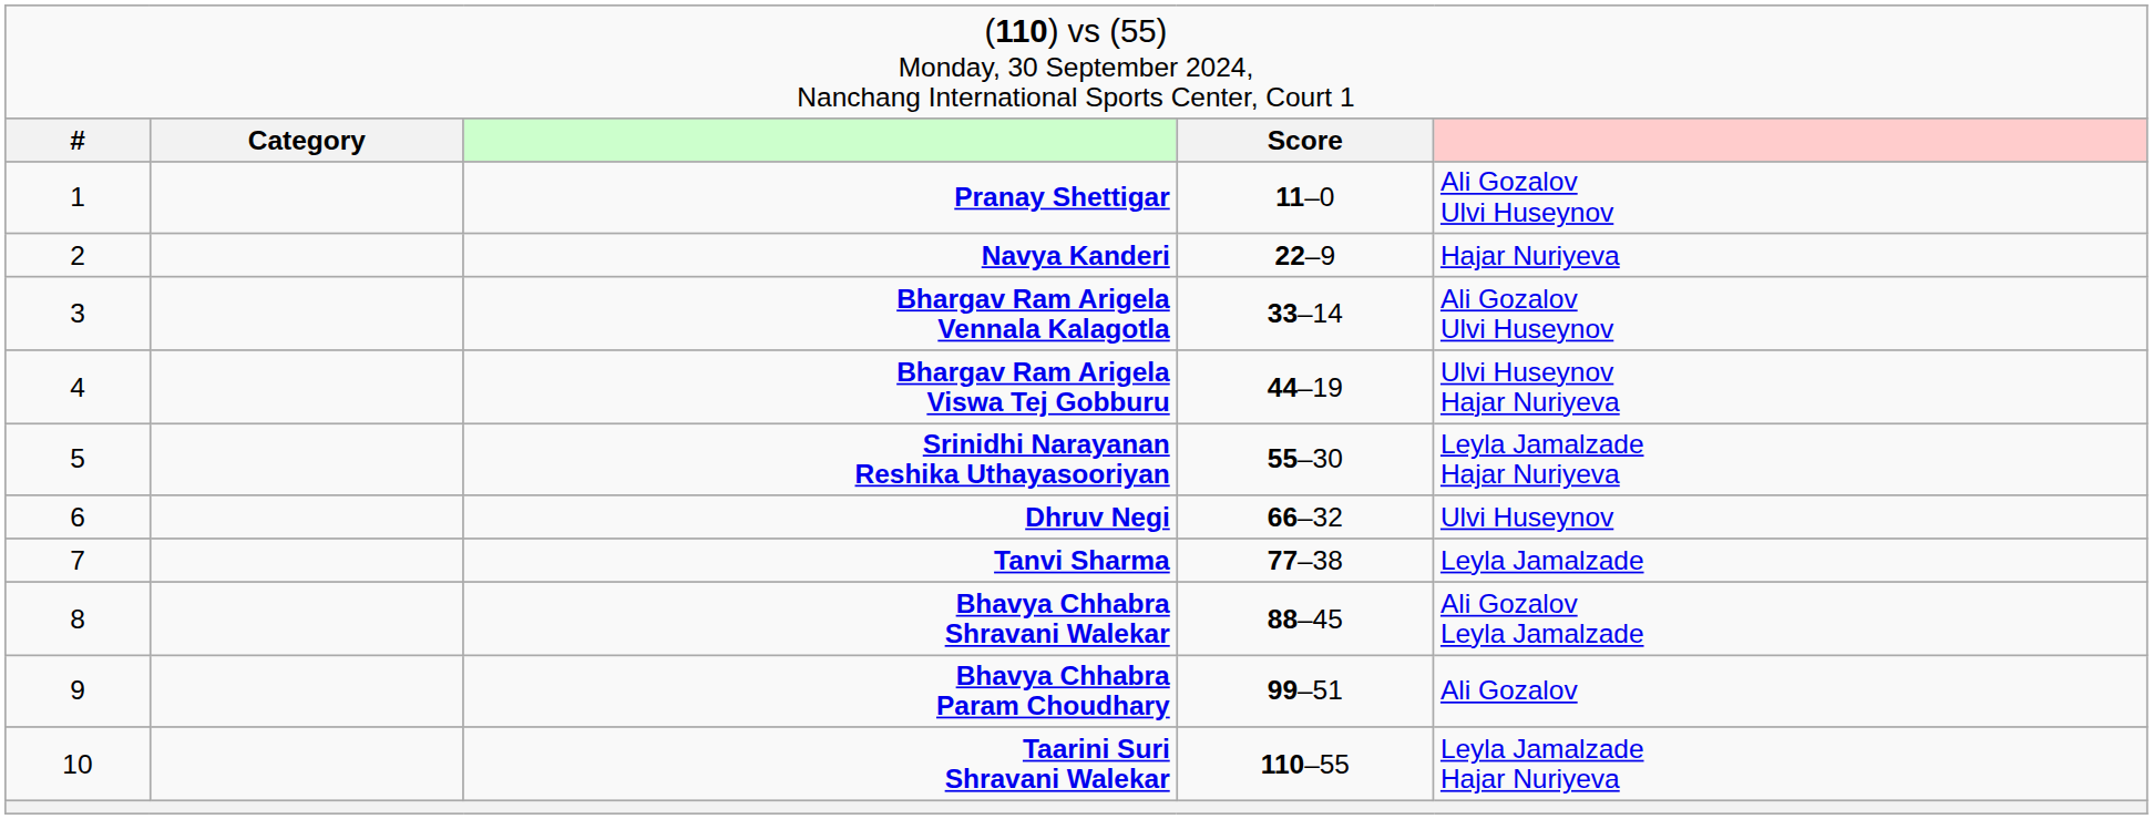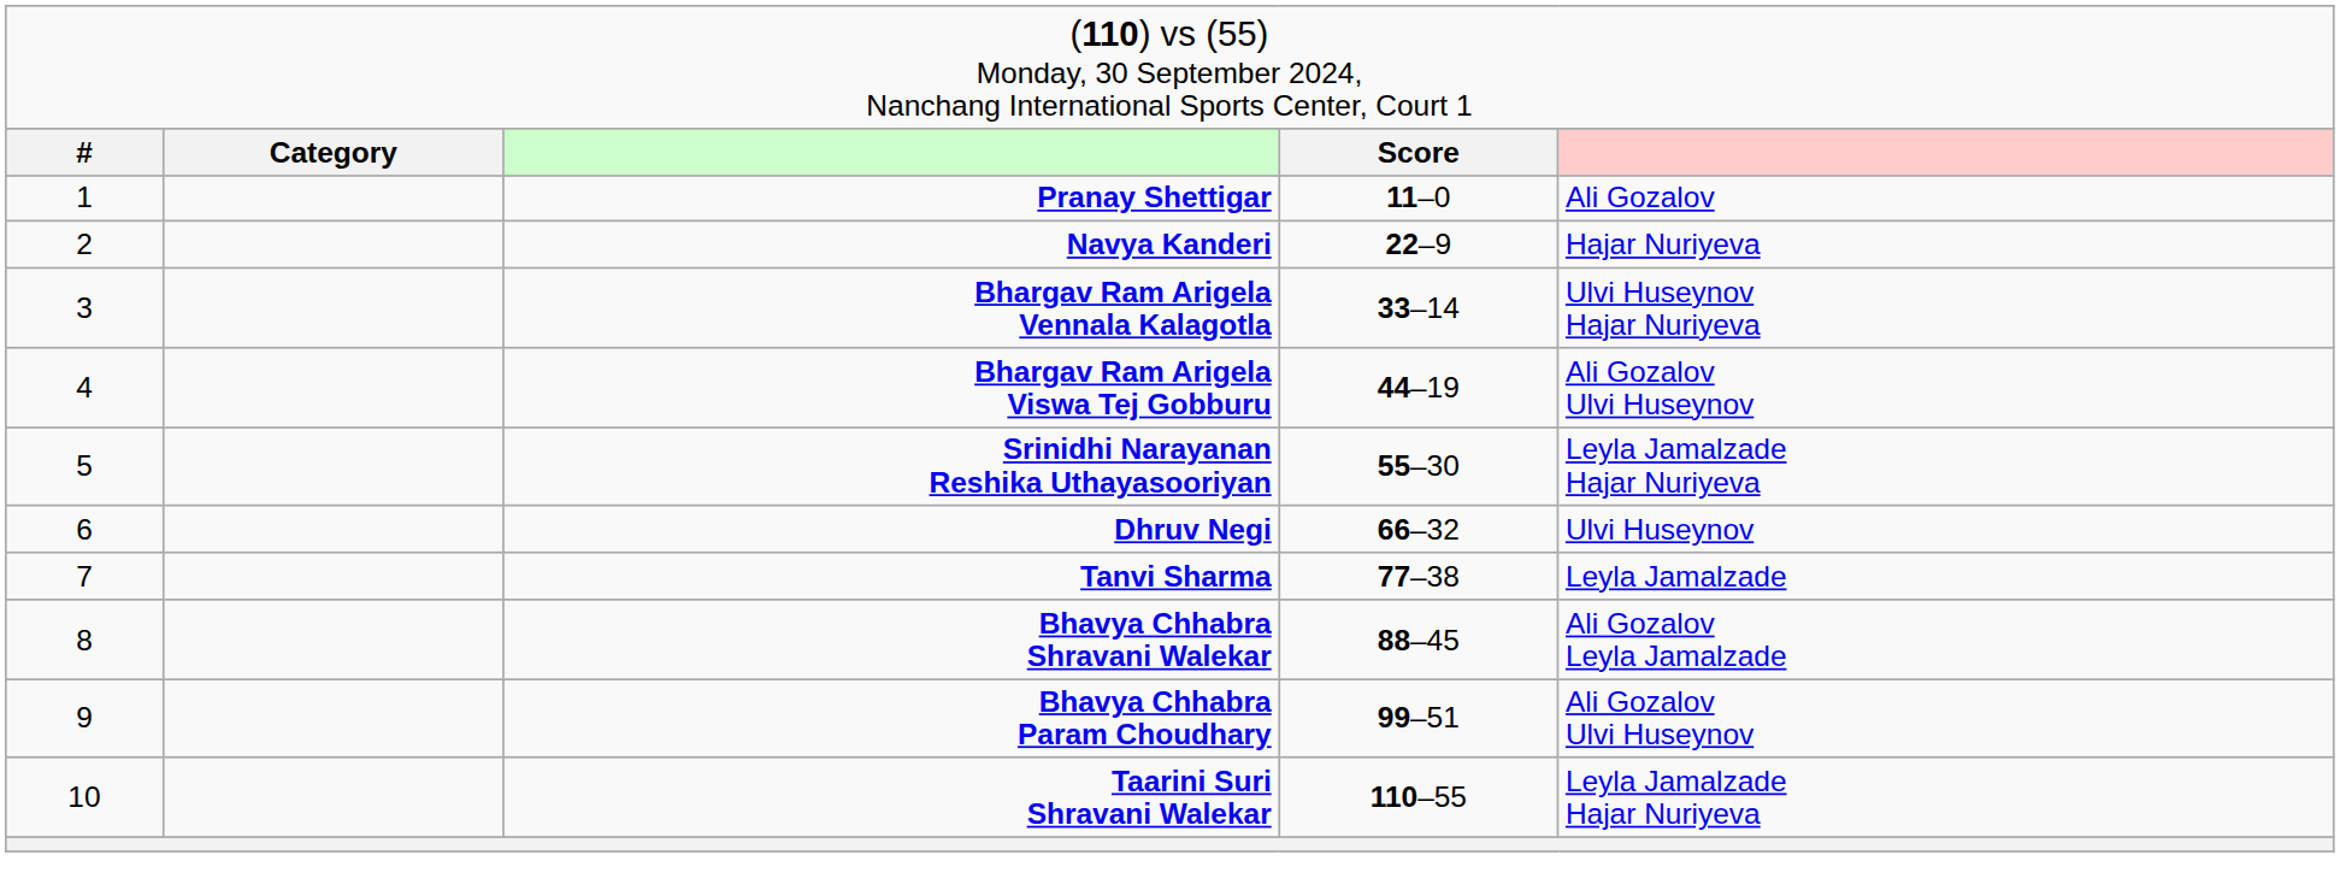Pranay Shettigar | column 5: Ali Gozalov Ulvi Huseynov -> Ali Gozalov
Bhargav Ram Arigela Vennala Kalagotla | column 5: Ali Gozalov Ulvi Huseynov -> Ulvi Huseynov Hajar Nuriyeva
Bhargav Ram Arigela Viswa Tej Gobburu | column 5: Ulvi Huseynov Hajar Nuriyeva -> Ali Gozalov Ulvi Huseynov
Bhavya Chhabra Param Choudhary | column 5: Ali Gozalov -> Ali Gozalov Ulvi Huseynov
